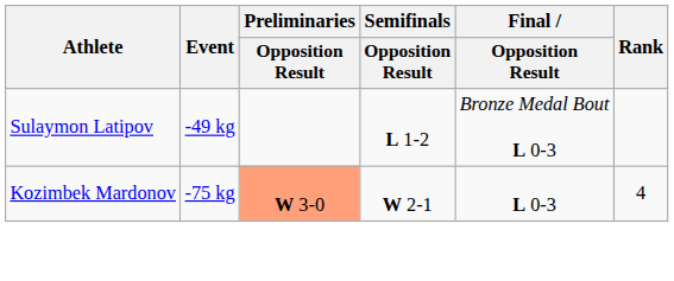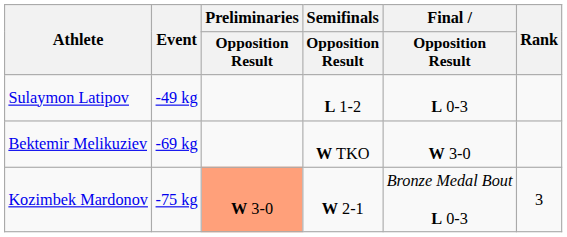Sulaymon Latipov | Final / Opposition Result: Bronze Medal Bout L 0-3 -> L 0-3
+ row: Bektemir Melikuziev | -69 kg | W TKO | W 3-0
Kozimbek Mardonov | Final / Opposition Result: L 0-3 -> Bronze Medal Bout L 0-3
Kozimbek Mardonov | Rank: 4 -> 3
